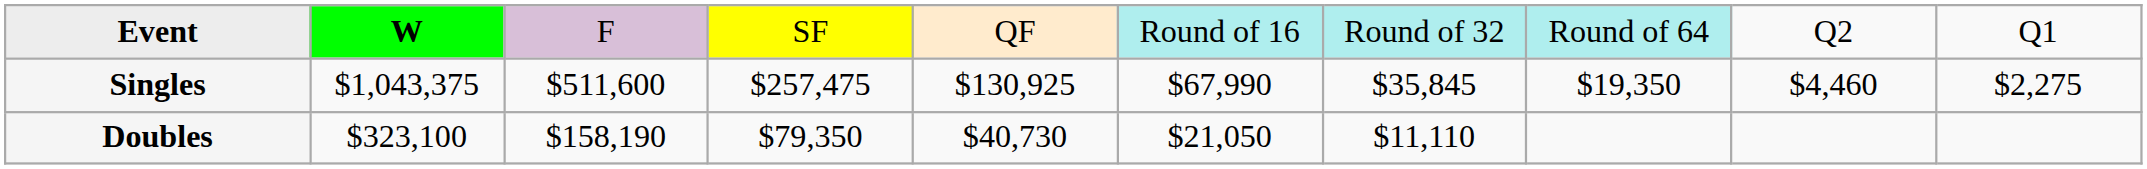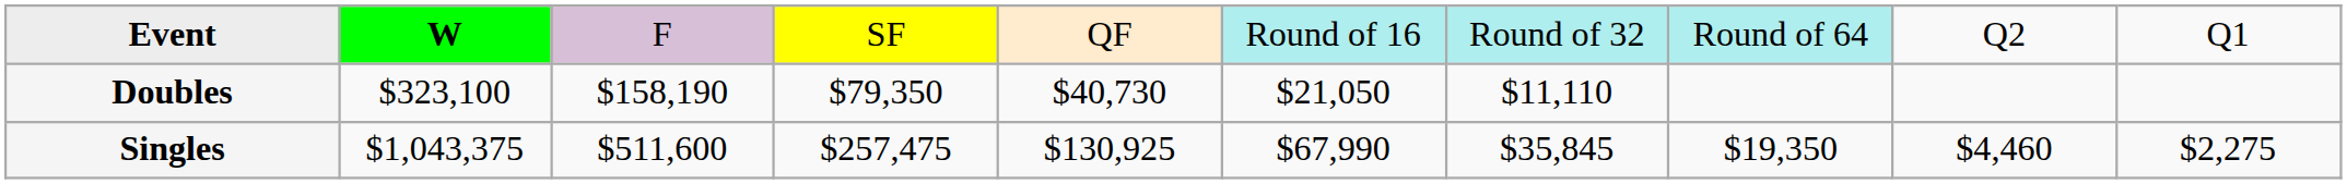rows swapped: Singles <-> Doubles
